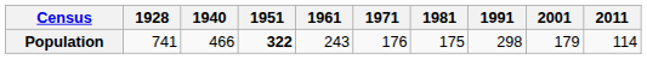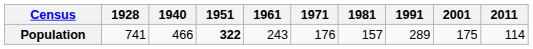Population | 1981: 175 -> 157
Population | 1991: 298 -> 289
Population | 2001: 179 -> 175
